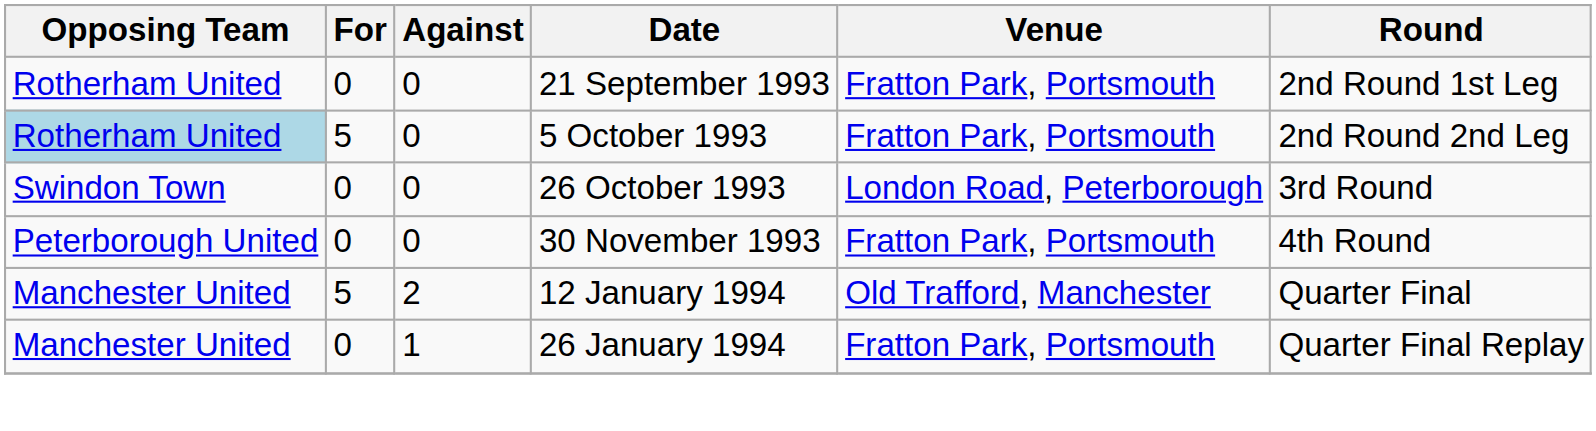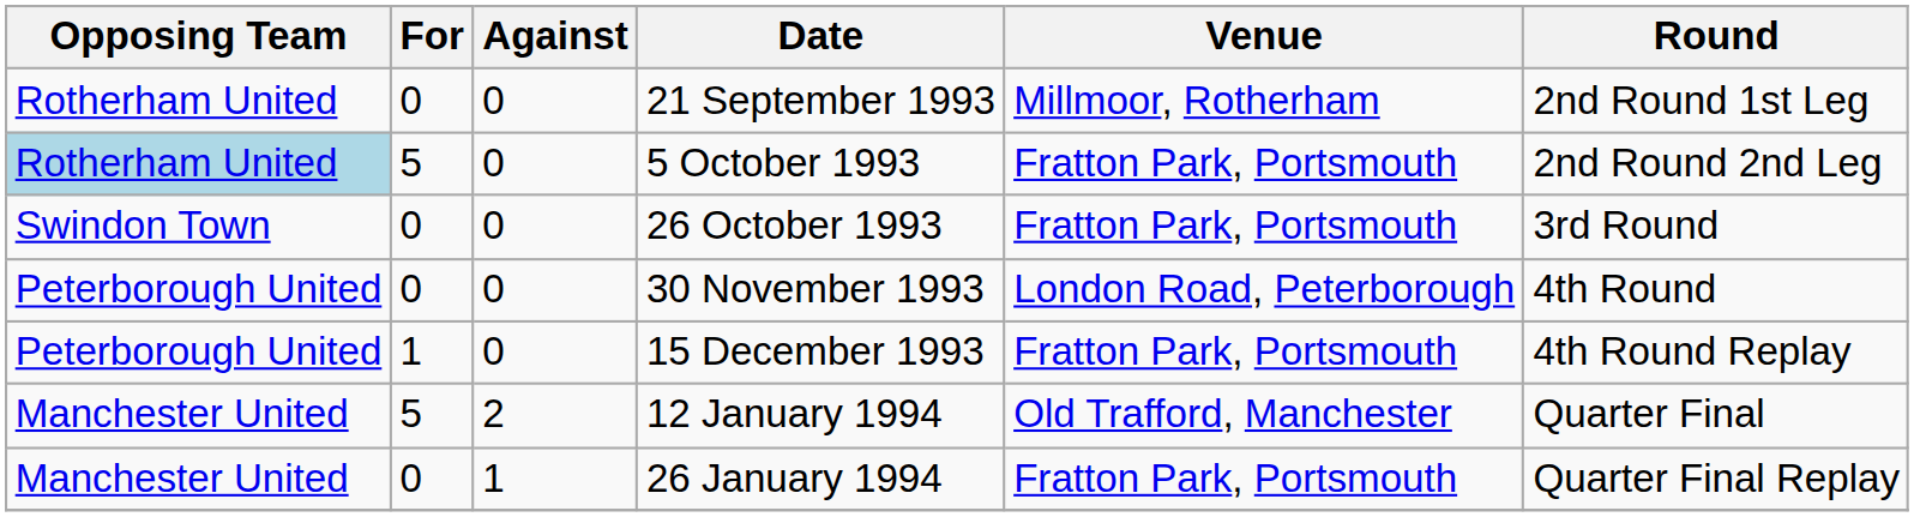21 September 1993 | Venue: Fratton Park, Portsmouth -> Millmoor, Rotherham
26 October 1993 | Venue: London Road, Peterborough -> Fratton Park, Portsmouth
30 November 1993 | Venue: Fratton Park, Portsmouth -> London Road, Peterborough
+ row: Peterborough United | 1 | 0 | 15 December 1993 | Fratton Park, Portsmouth | 4th Round Replay
